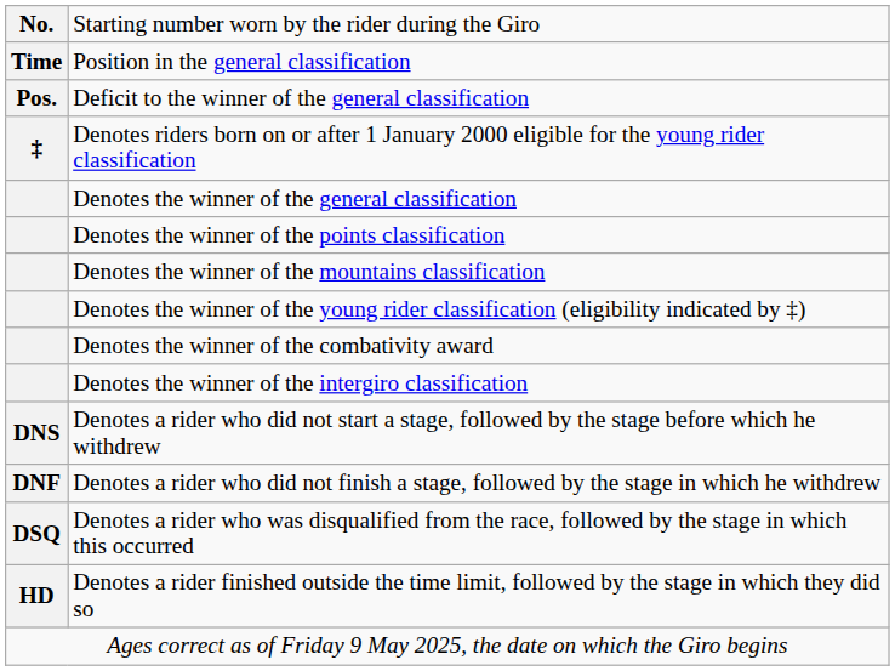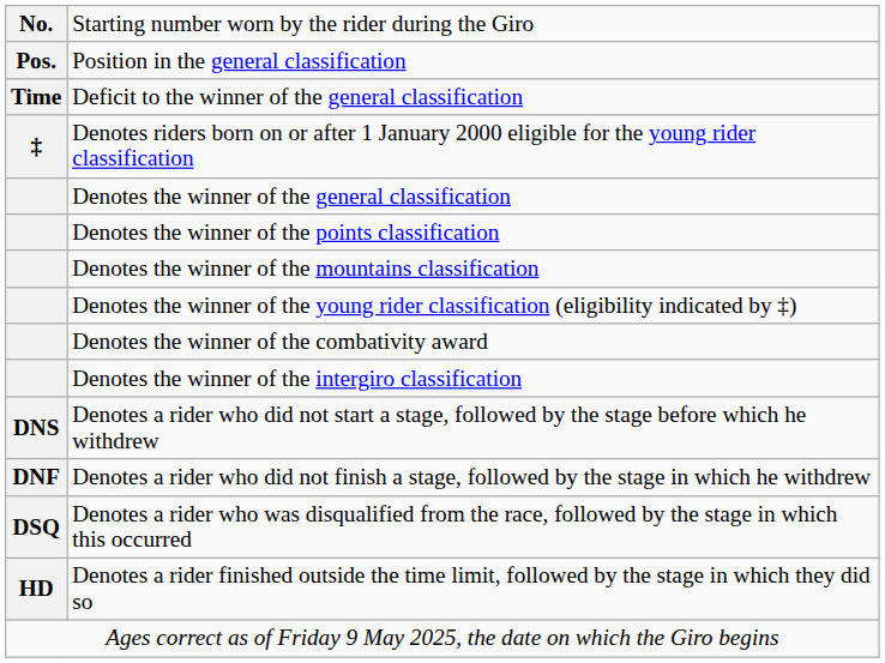Position in the general classification | column 1: Time -> Pos.
Deficit to the winner of the general classification | column 1: Pos. -> Time
